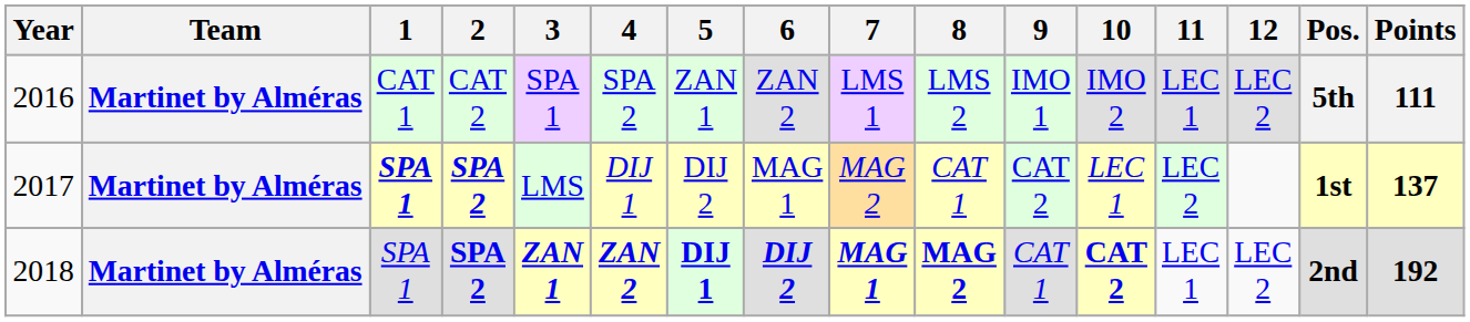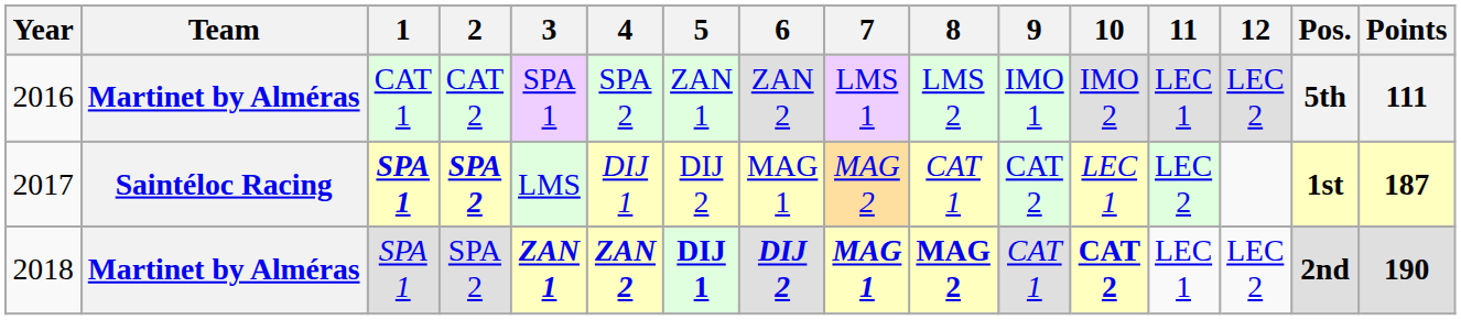2017 | Team: Martinet by Alméras -> Saintéloc Racing
2017 | Points: 137 -> 187
2018 | 2: bold -> normal
2018 | Points: 192 -> 190
